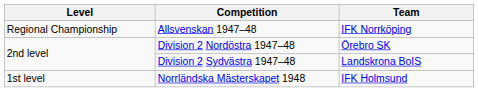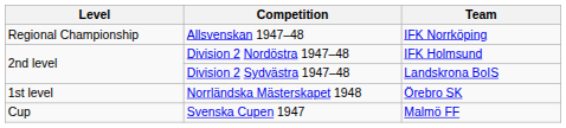Division 2 Nordöstra 1947–48 | Team: Örebro SK -> IFK Holmsund
Norrländska Mästerskapet 1948 | Team: IFK Holmsund -> Örebro SK
+ row: Cup | Svenska Cupen 1947 | Malmö FF
